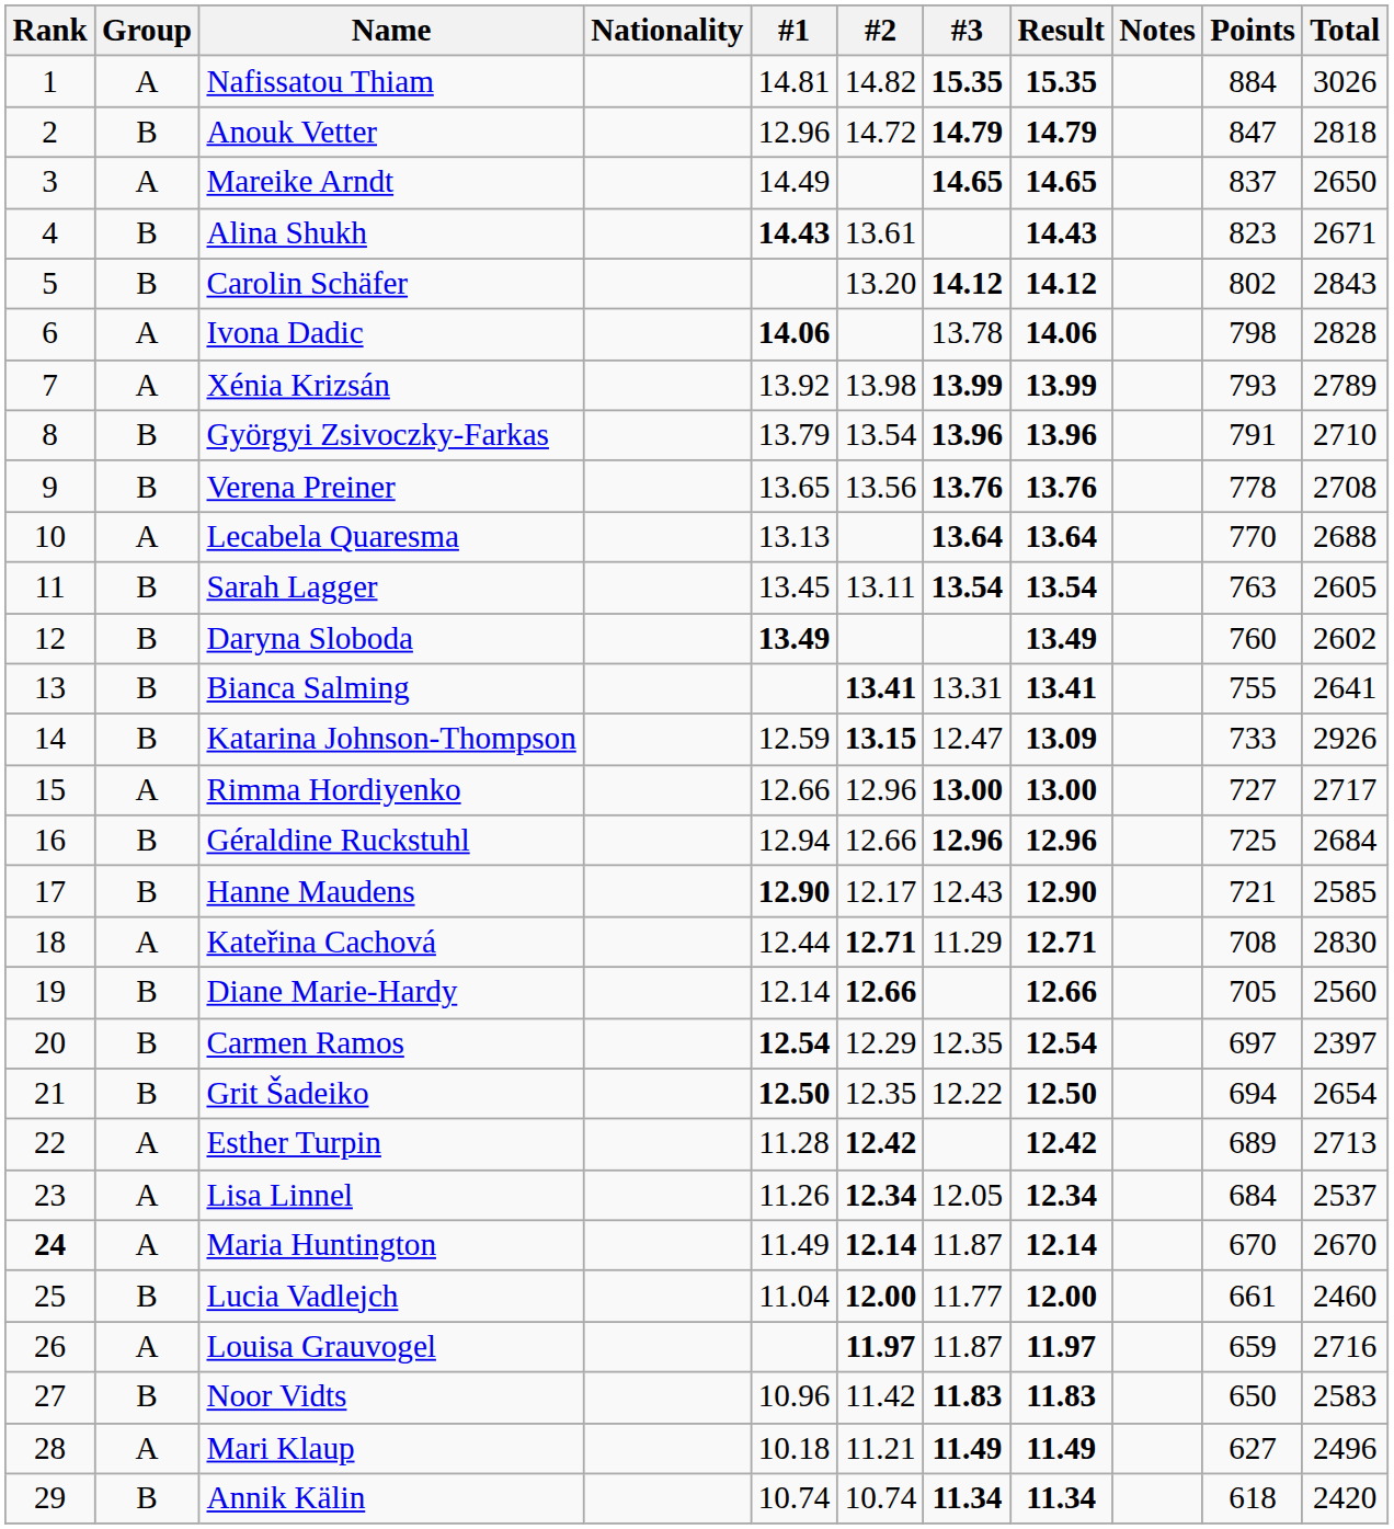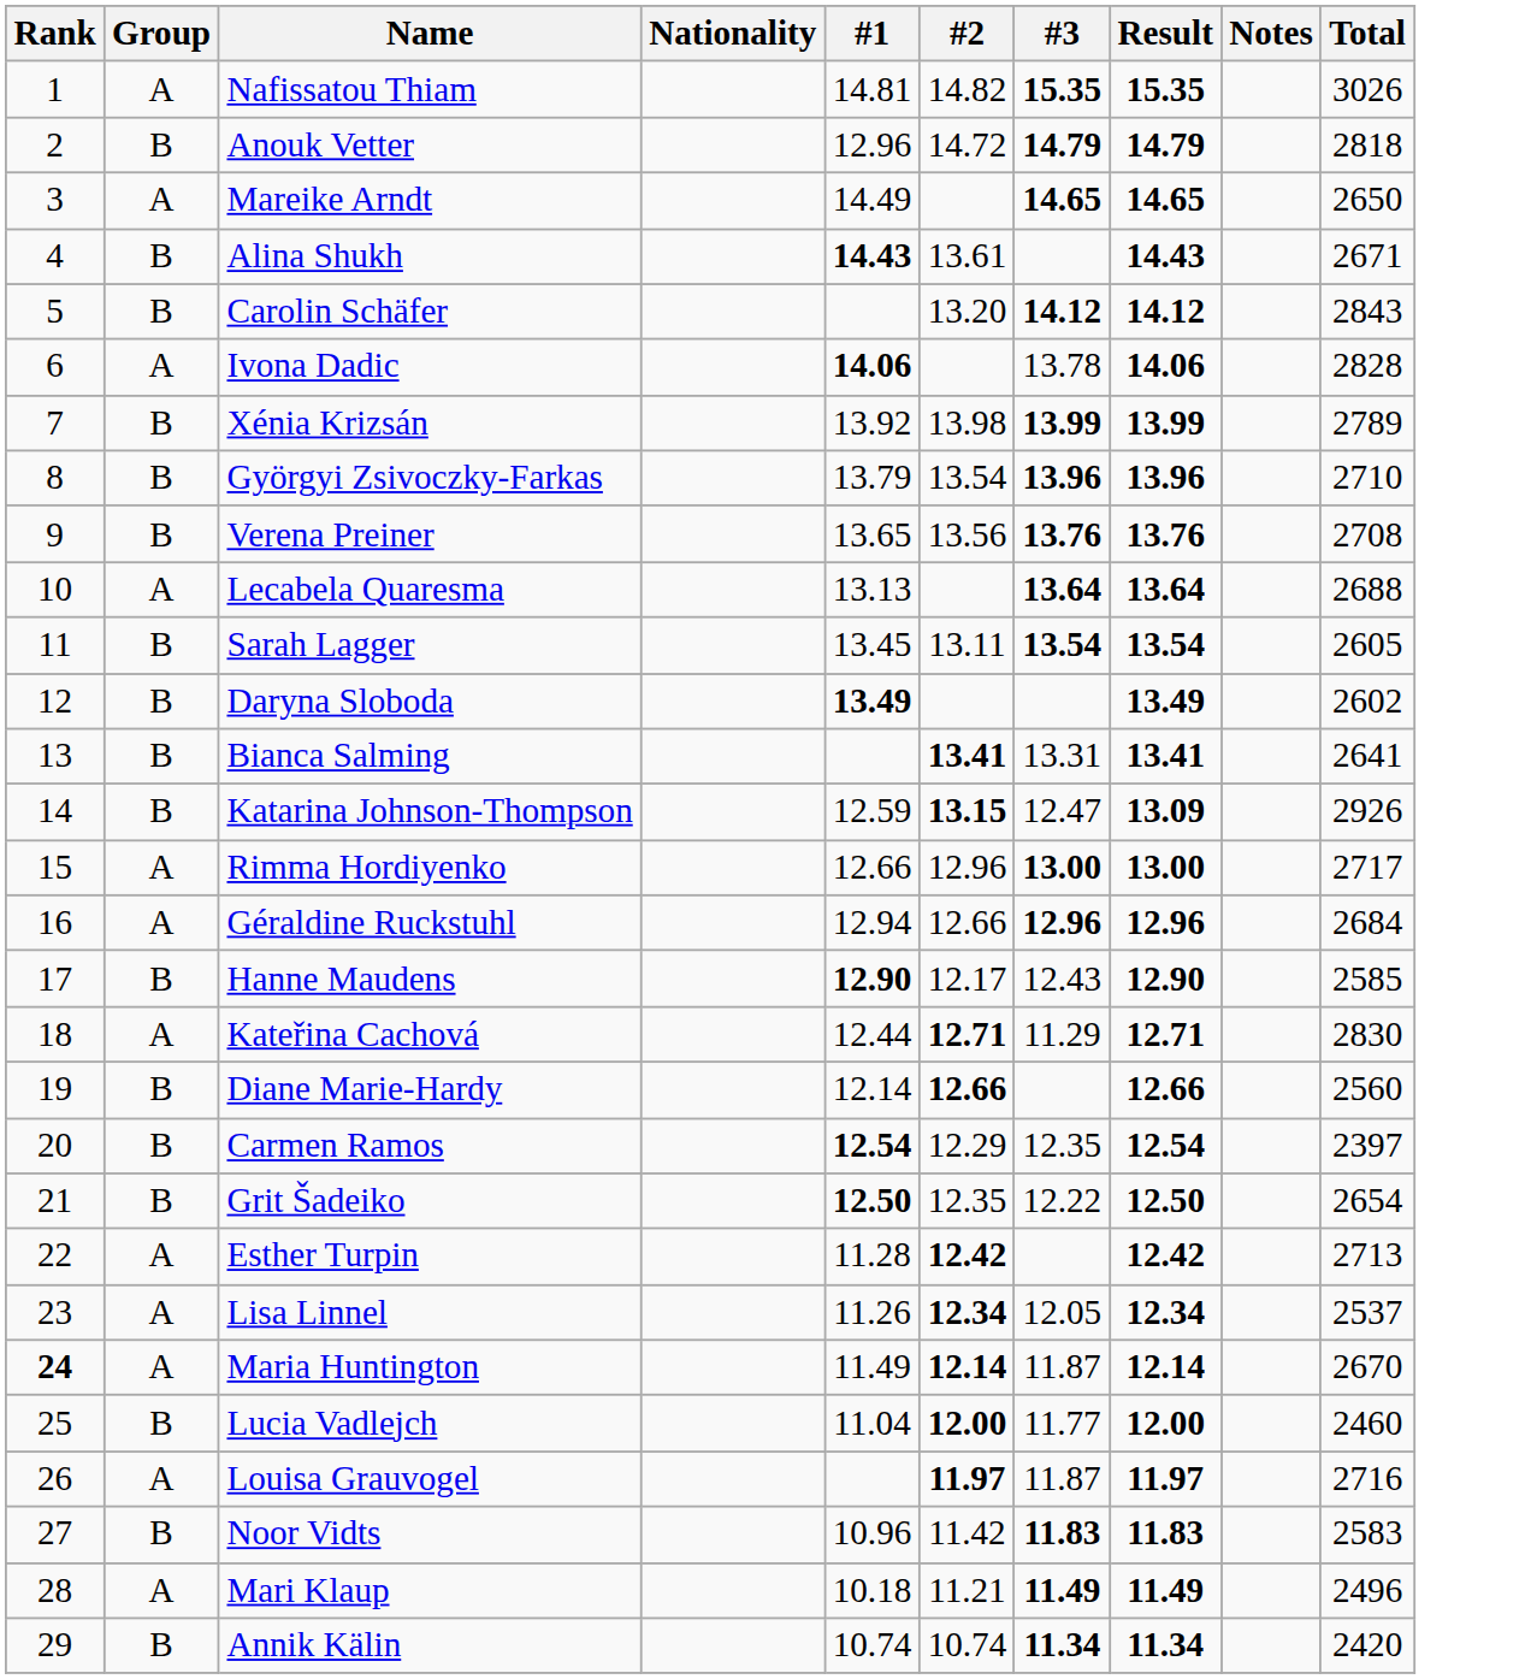- column: Points | 884 | 847 | 837 | 823 | 802 | 798 | 793 | 791 | 778 | 770 | 763 | 760 | 755 | 733 | 727 | 725 | 721 | 708 | 705 | 697 | 694 | 689 | 684 | 670 | 661 | 659 | 650 | 627 | 618
Xénia Krizsán | Group: A -> B
Géraldine Ruckstuhl | Group: B -> A
